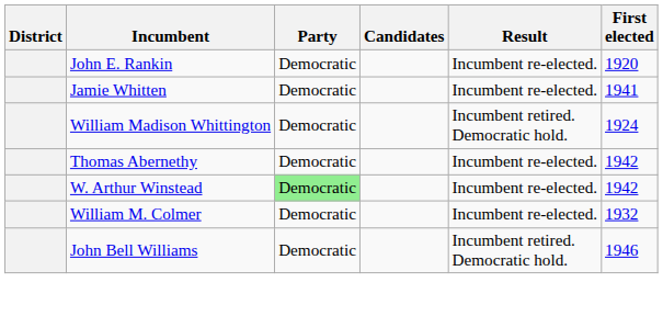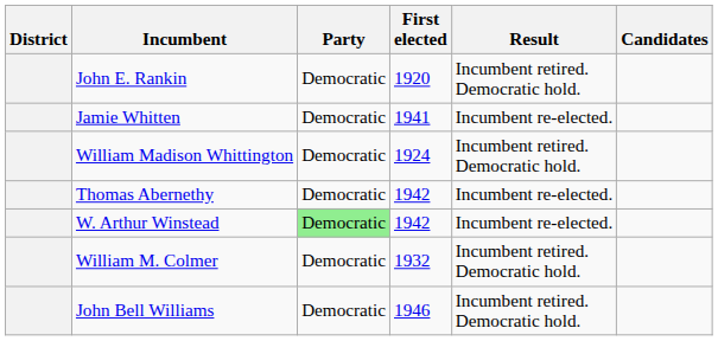columns swapped: First elected <-> Candidates
John E. Rankin | Result: Incumbent re-elected. -> Incumbent retired. Democratic hold.
William M. Colmer | Result: Incumbent re-elected. -> Incumbent retired. Democratic hold.
